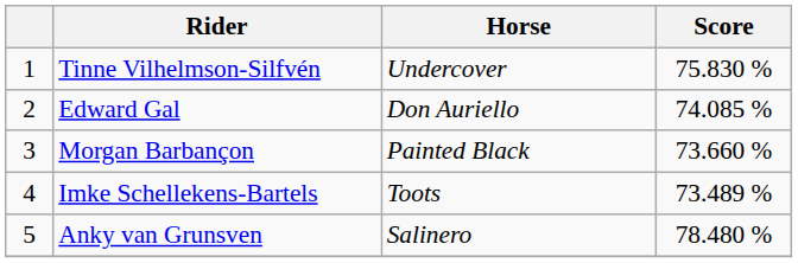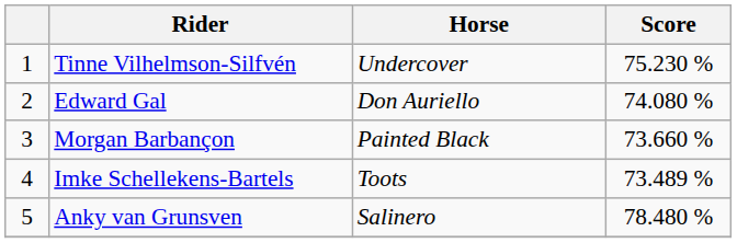Tinne Vilhelmson-Silfvén | Score: 75.830 % -> 75.230 %
Edward Gal | Score: 74.085 % -> 74.080 %
